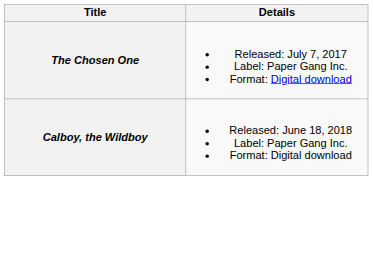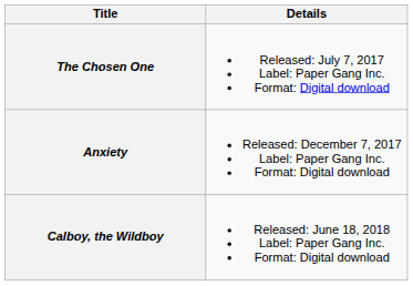+ row: Anxiety | Released: December 7, 2017 Label: Paper Gang Inc. Format: Digital download
